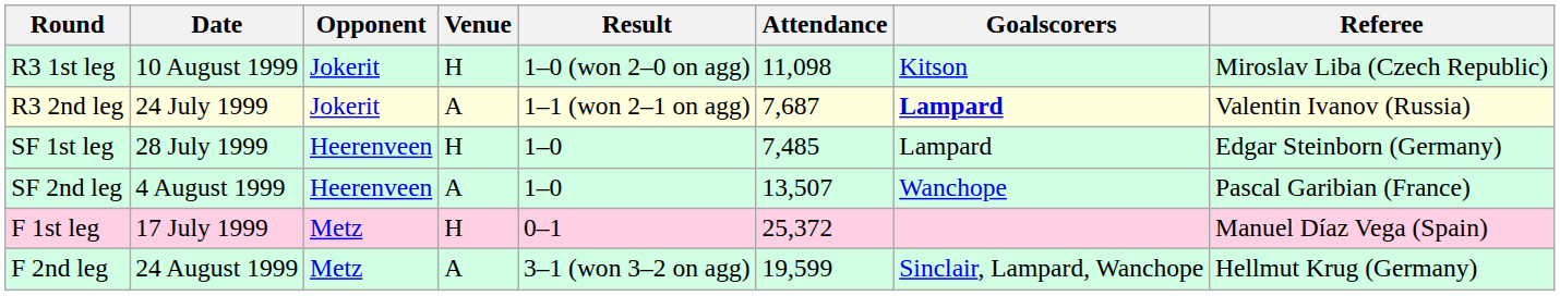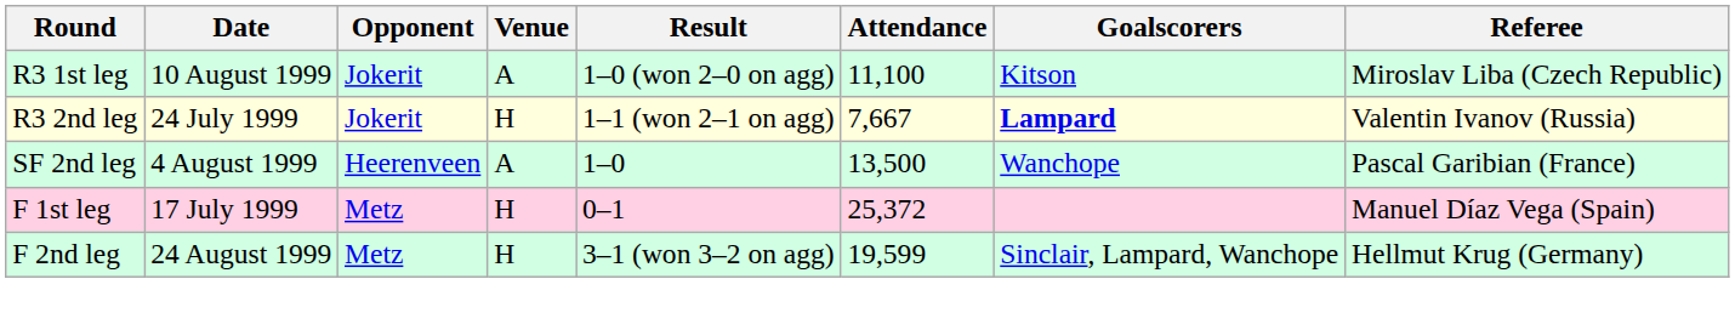R3 1st leg | Venue: H -> A
R3 1st leg | Attendance: 11,098 -> 11,100
R3 2nd leg | Venue: A -> H
R3 2nd leg | Attendance: 7,687 -> 7,667
- row: SF 1st leg | 28 July 1999 | Heerenveen | H | 1–0 | 7,485 | Lampard | Edgar Steinborn (Germany)
SF 2nd leg | Attendance: 13,507 -> 13,500
F 2nd leg | Venue: A -> H
